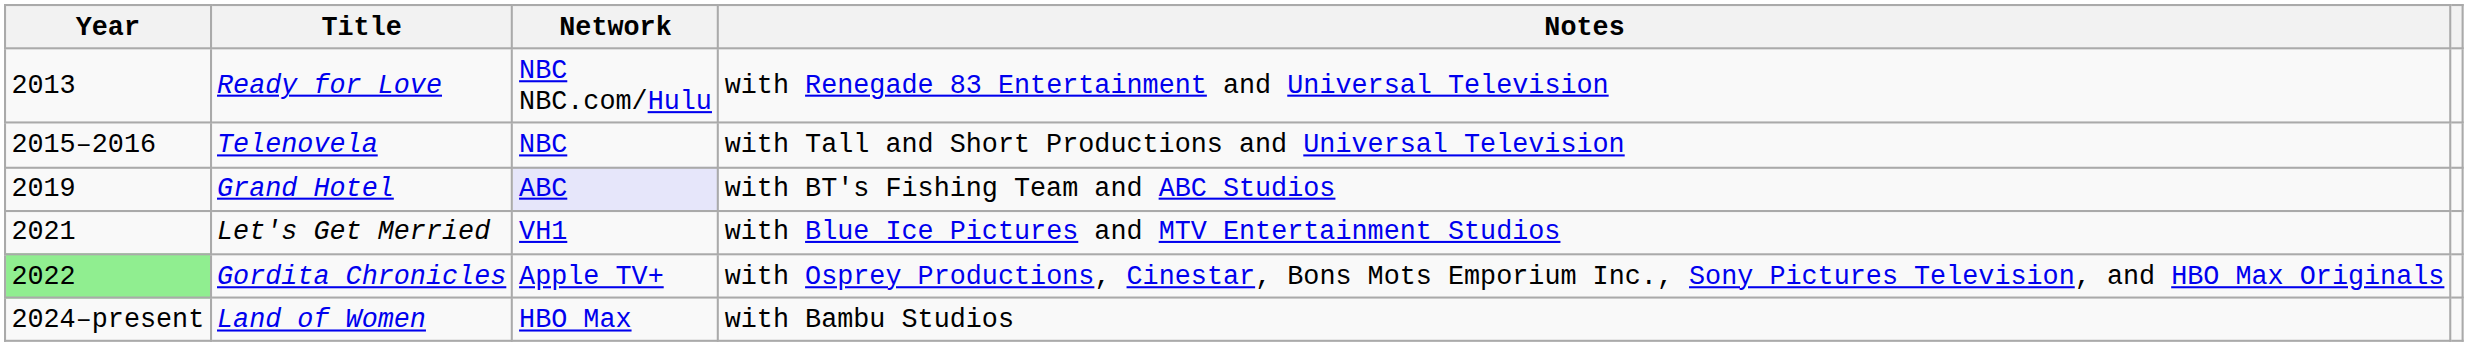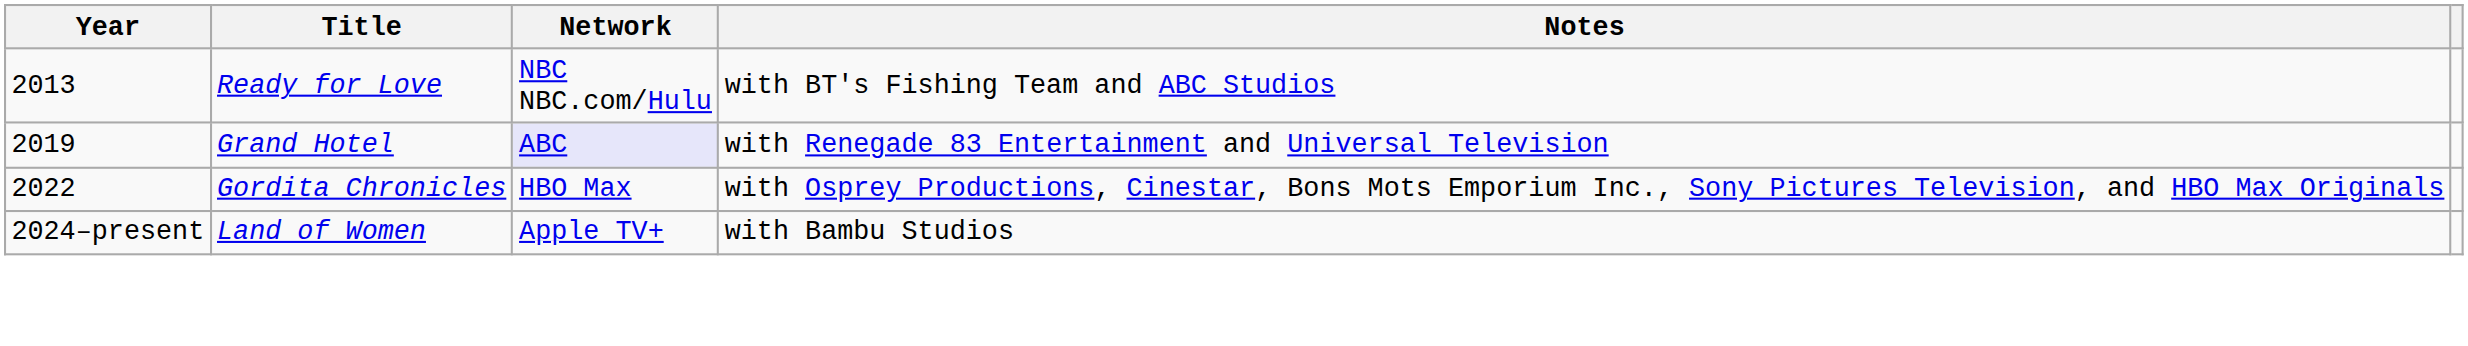Ready for Love | Notes: with Renegade 83 Entertainment and Universal Television -> with BT's Fishing Team and ABC Studios
- row: 2015–2016 | Telenovela | NBC | with Tall and Short Productions and Universal Television
Grand Hotel | Notes: with BT's Fishing Team and ABC Studios -> with Renegade 83 Entertainment and Universal Television
- row: 2021 | Let's Get Merried | VH1 | with Blue Ice Pictures and MTV Entertainment Studios
Gordita Chronicles | Year: lightgreen background -> no background
Gordita Chronicles | Network: Apple TV+ -> HBO Max
Land of Women | Network: HBO Max -> Apple TV+
